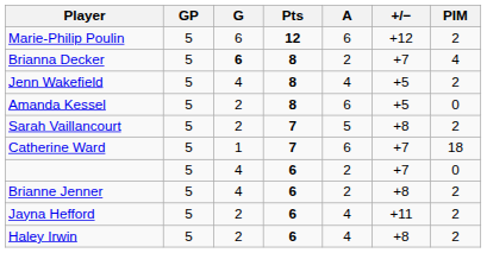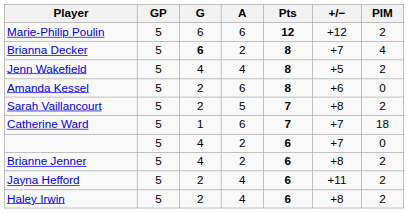columns swapped: A <-> Pts
Amanda Kessel | +/−: +5 -> +6
